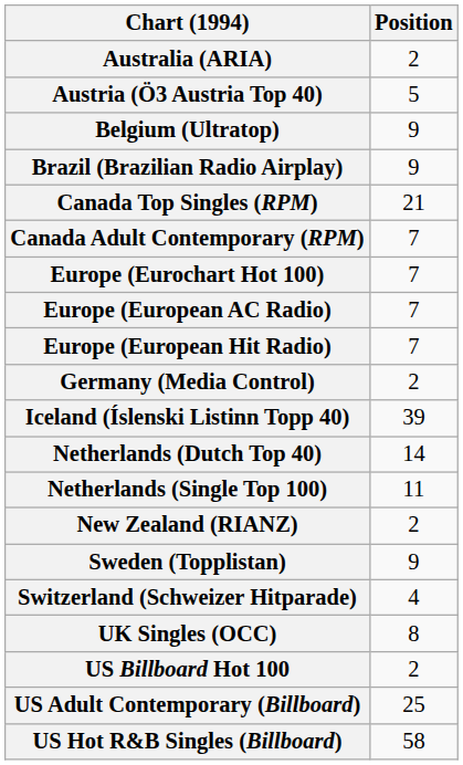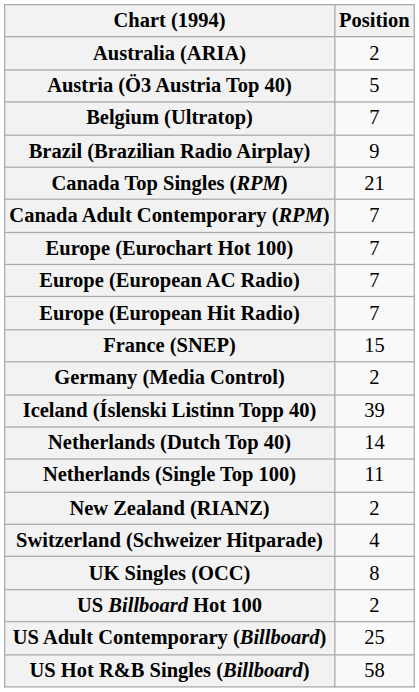Belgium (Ultratop) | Position: 9 -> 7
+ row: France (SNEP) | 15
- row: Sweden (Topplistan) | 9
